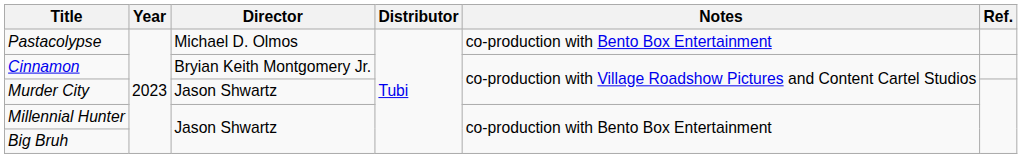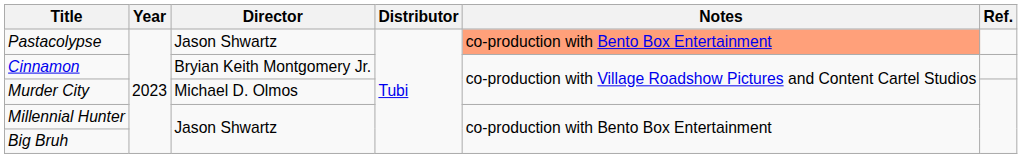Pastacolypse | Director: Michael D. Olmos -> Jason Shwartz
Pastacolypse | Notes: no background -> lightsalmon background
Murder City | Director: Jason Shwartz -> Michael D. Olmos
